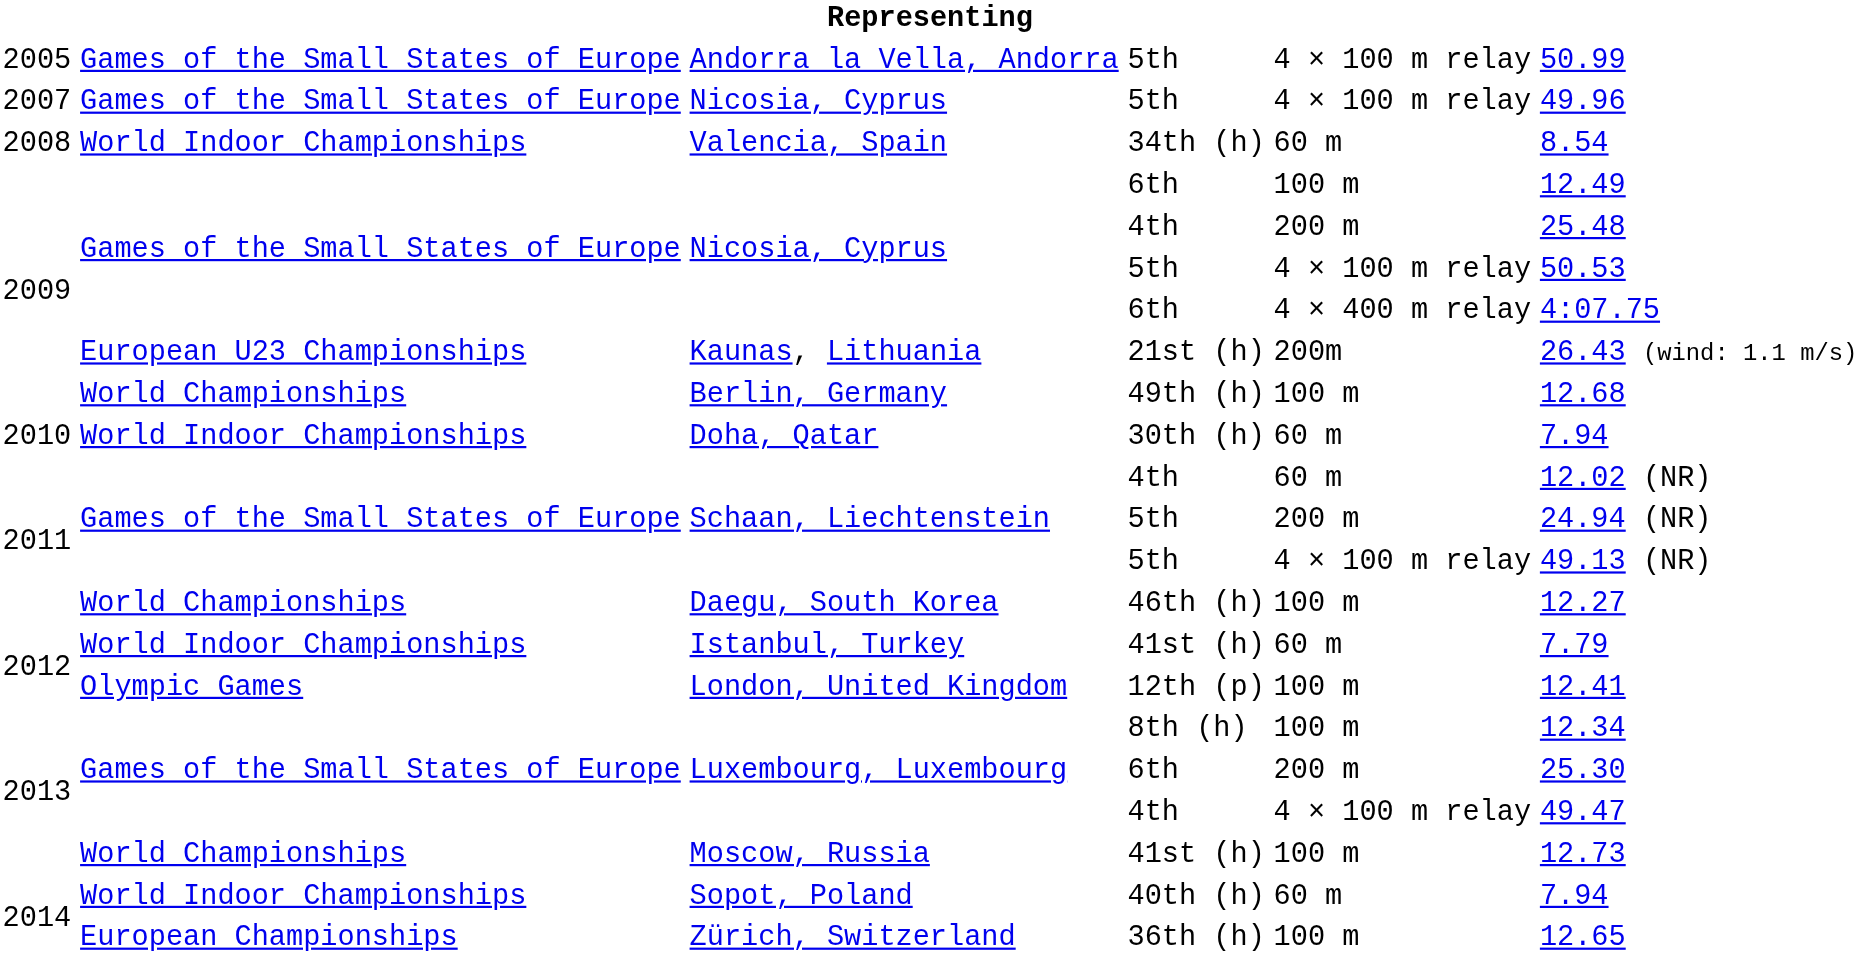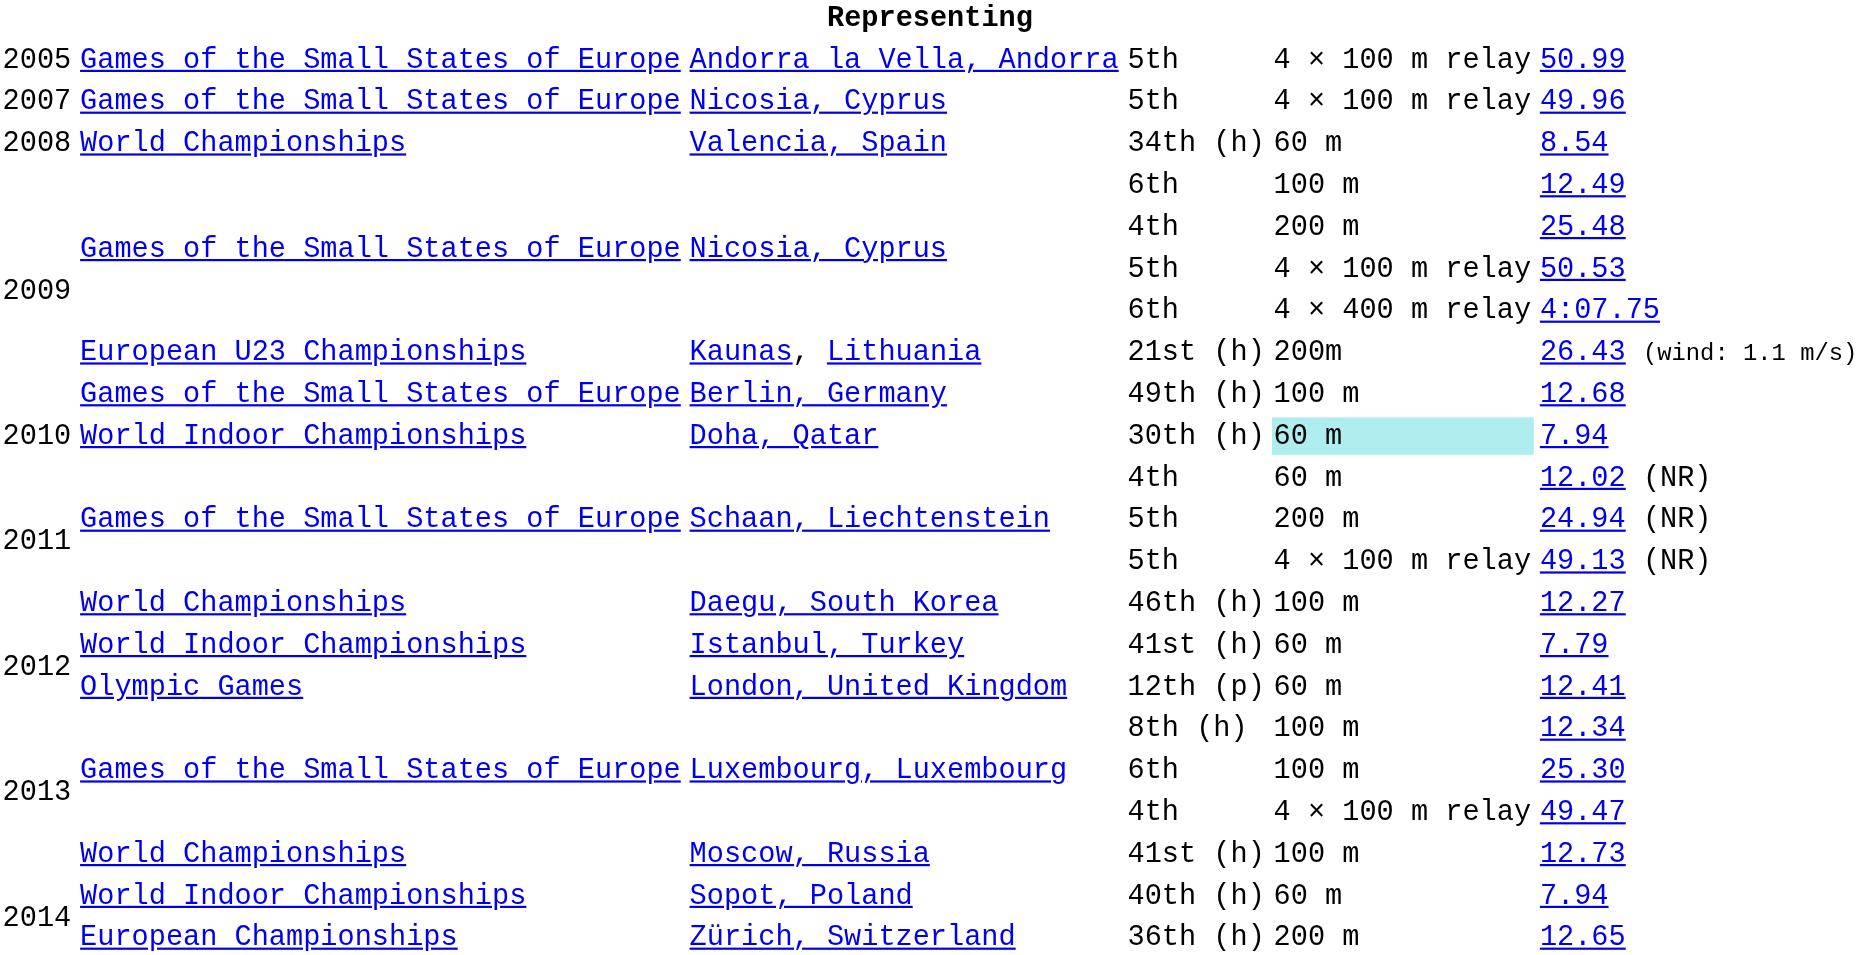Valencia, Spain | column 2: World Indoor Championships -> World Championships
Berlin, Germany | column 2: World Championships -> Games of the Small States of Europe
Doha, Qatar | column 5: no background -> paleturquoise background
London, United Kingdom | column 5: 100 m -> 60 m
Luxembourg, Luxembourg / 6th | column 5: 200 m -> 100 m
Zürich, Switzerland | column 5: 100 m -> 200 m
